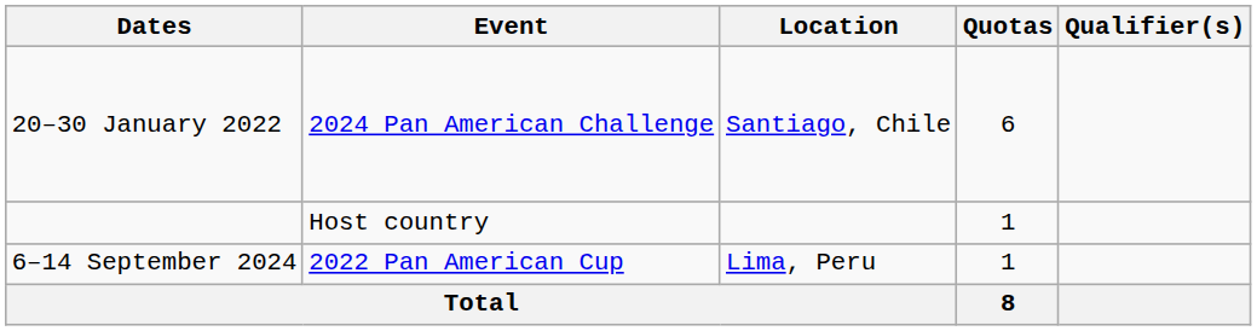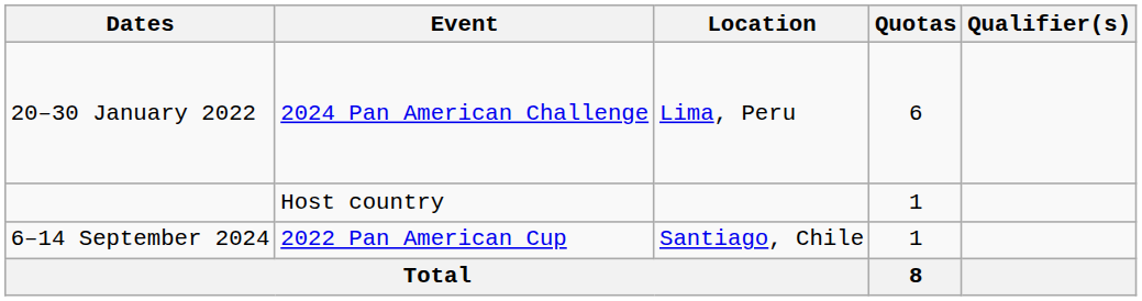20–30 January 2022 | Location: Santiago, Chile -> Lima, Peru
6–14 September 2024 | Location: Lima, Peru -> Santiago, Chile
